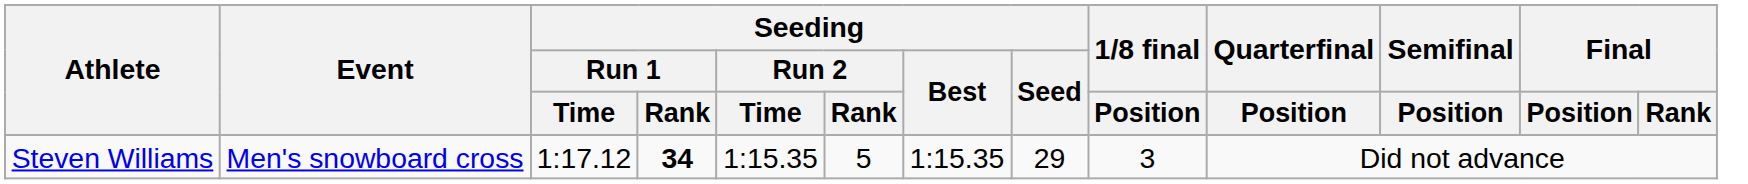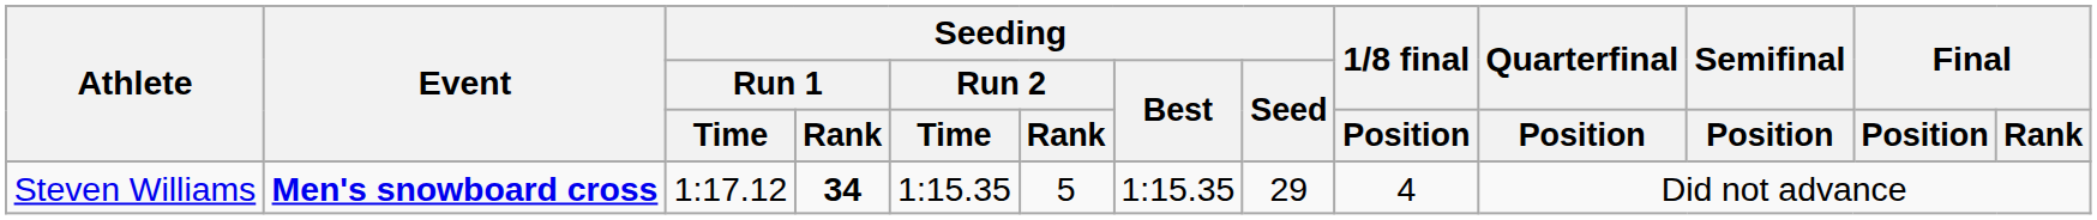Steven Williams | Event: normal -> bold
Steven Williams | 1/8 final / Position: 3 -> 4
